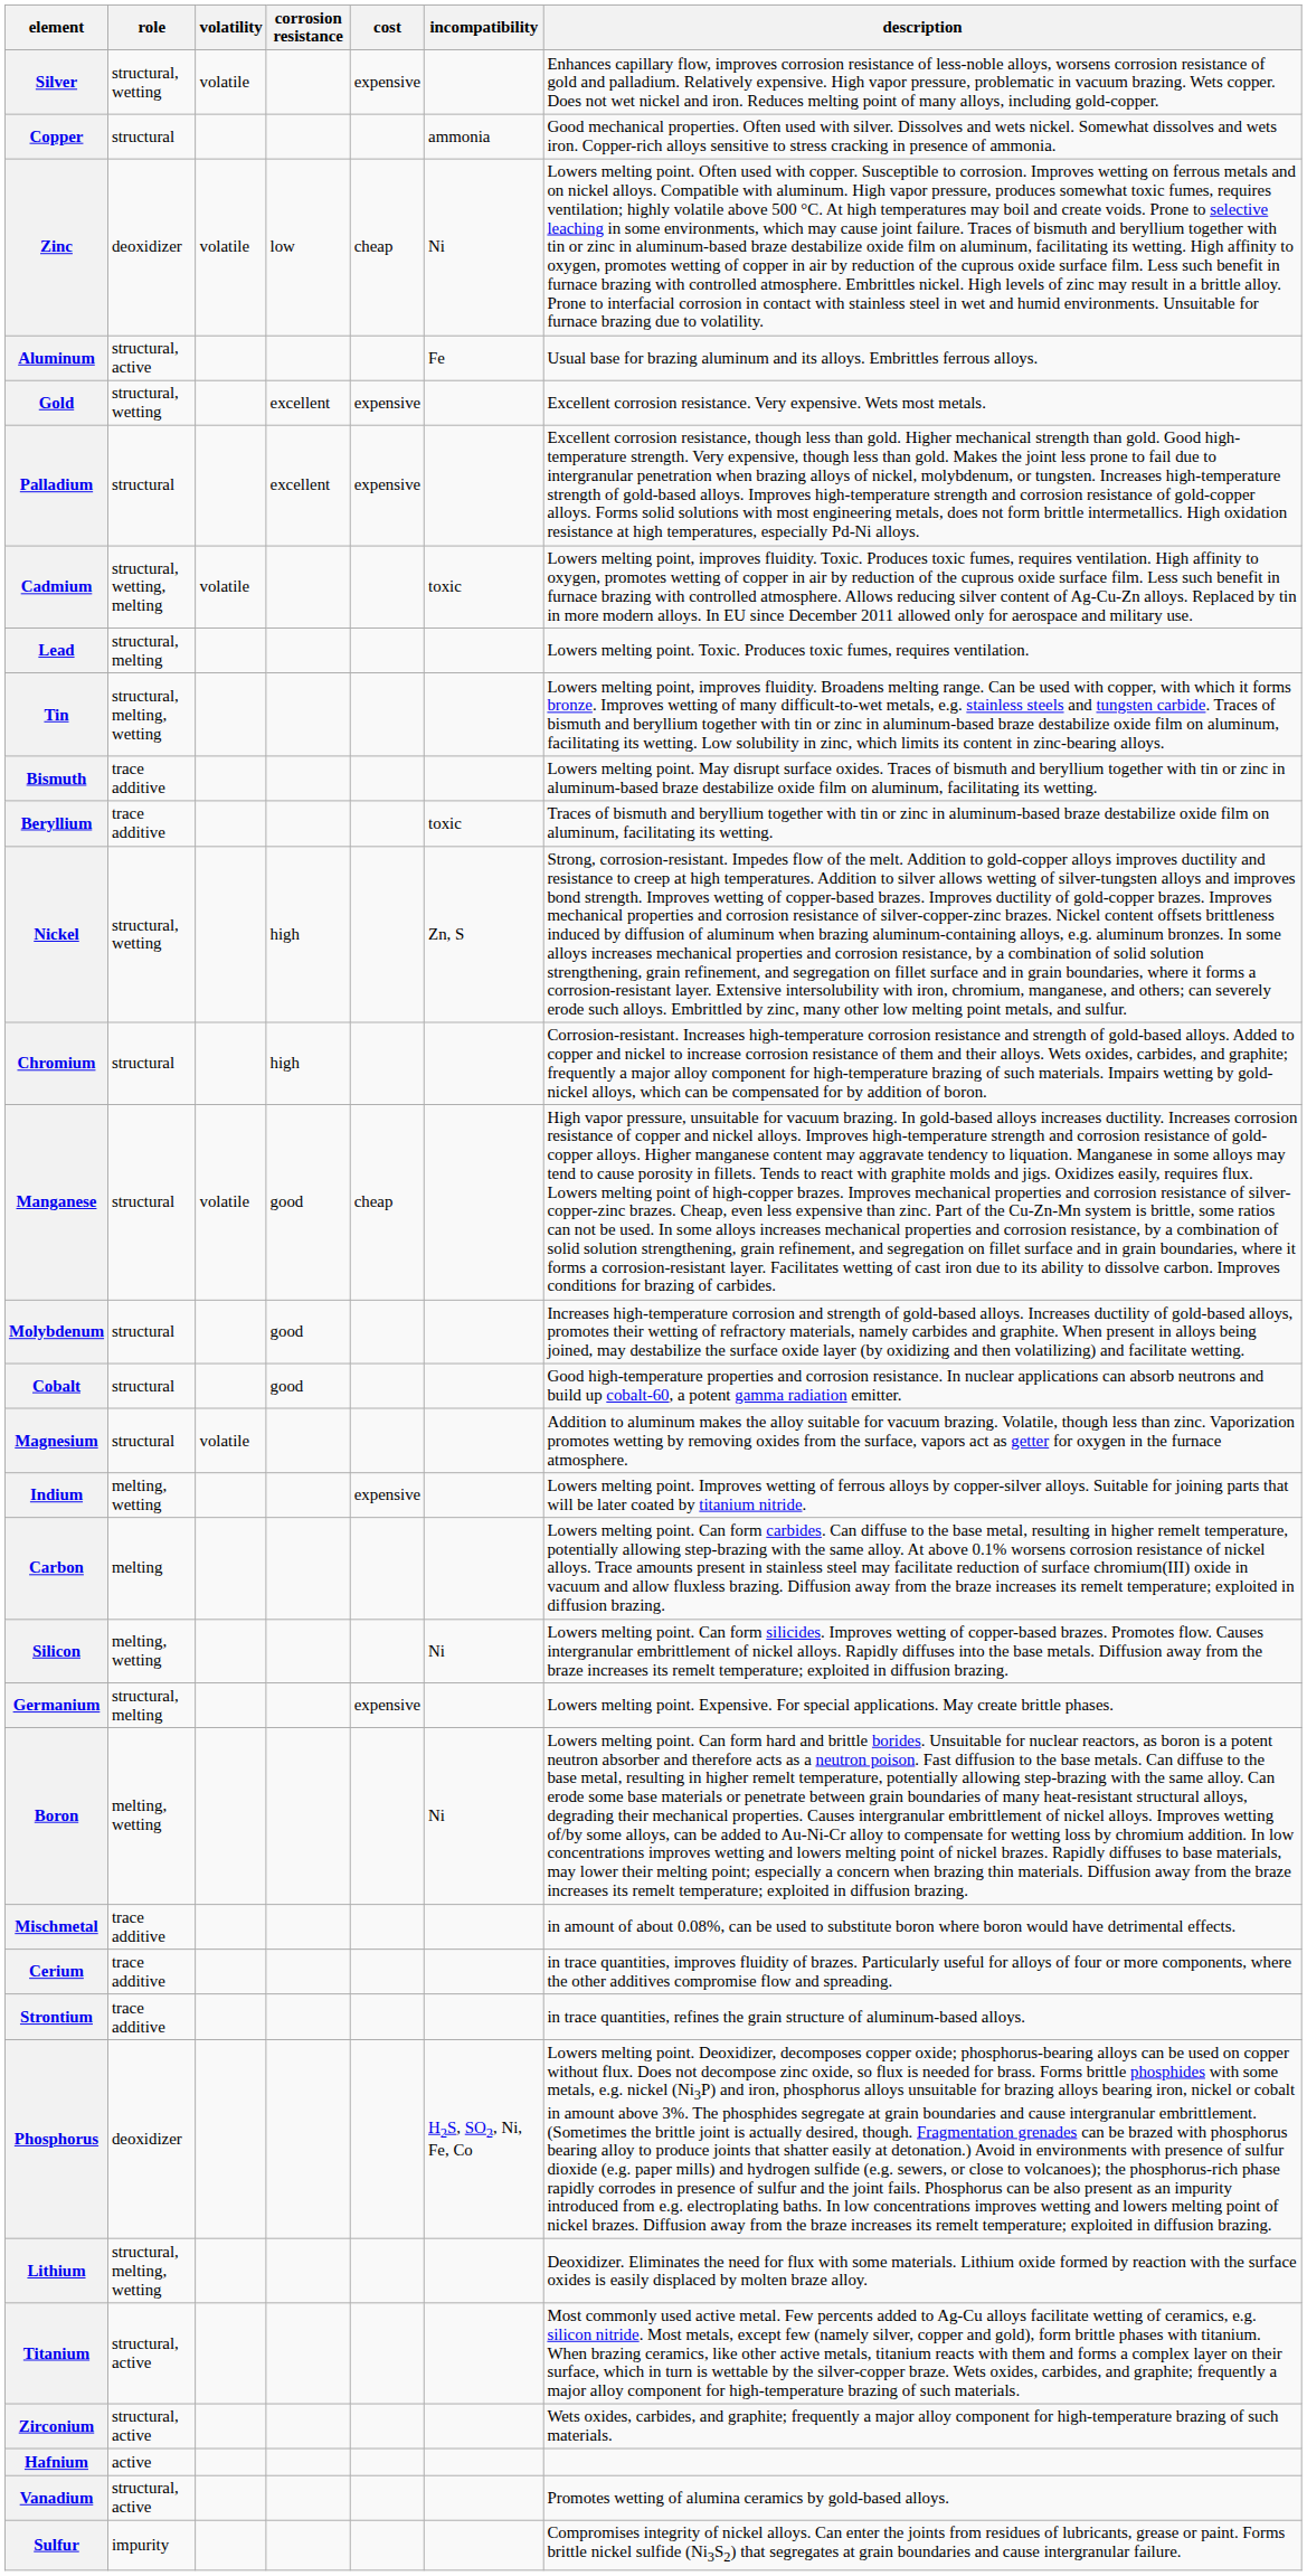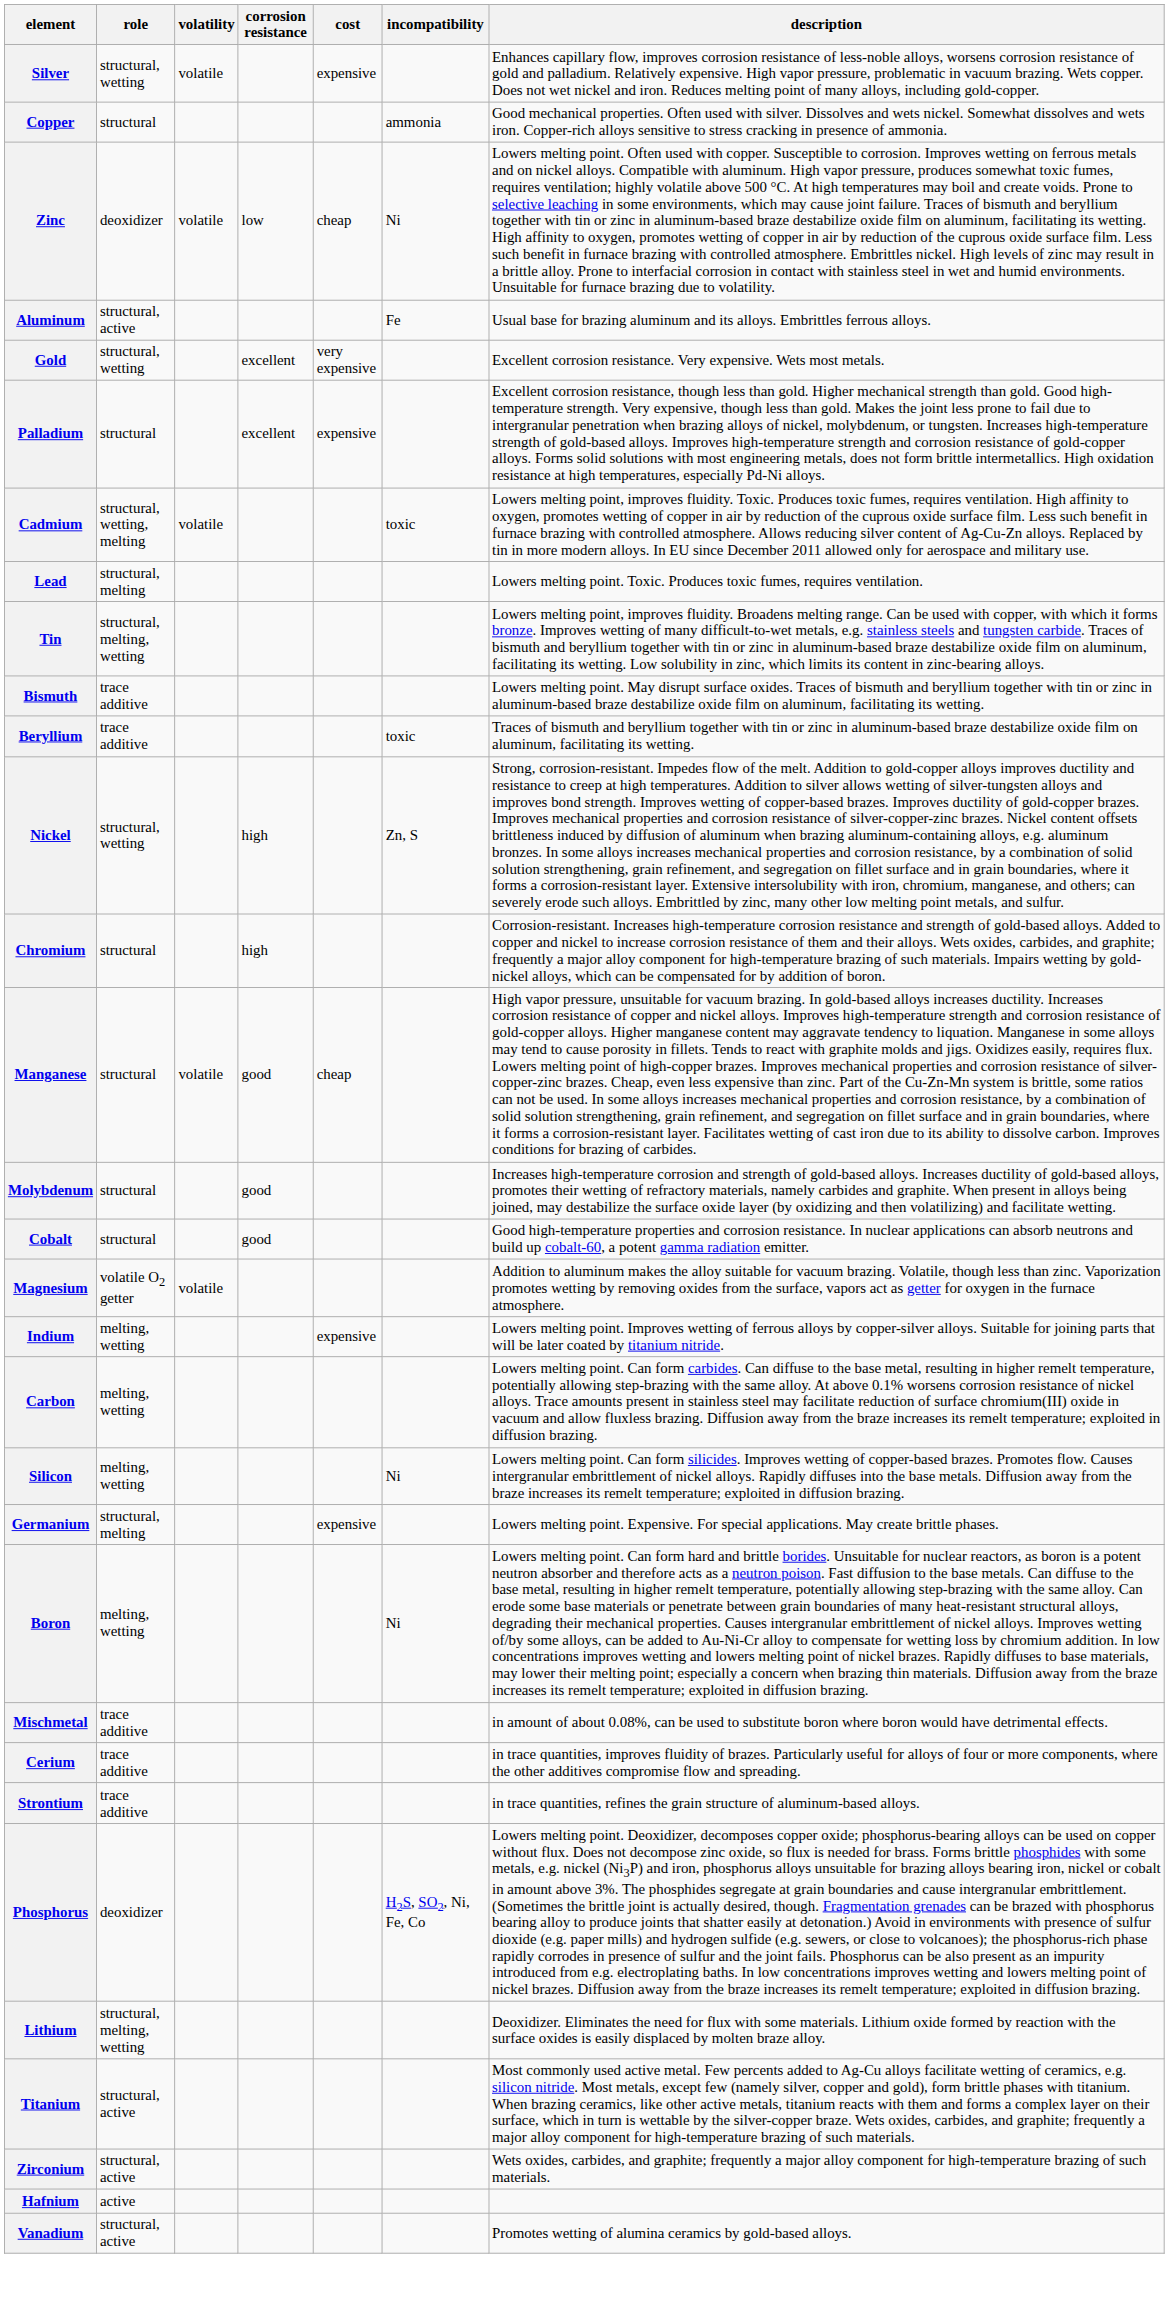Gold | cost: expensive -> very expensive
Magnesium | role: structural -> volatile O2 getter
Carbon | role: melting -> melting, wetting
- row: Sulfur | impurity | Compromises integrity of nickel alloys. Can enter the joints from residues of lubricants, grease or paint. Forms brittle nickel sulfide (Ni3S2) that segregates at grain boundaries and cause intergranular failure.
